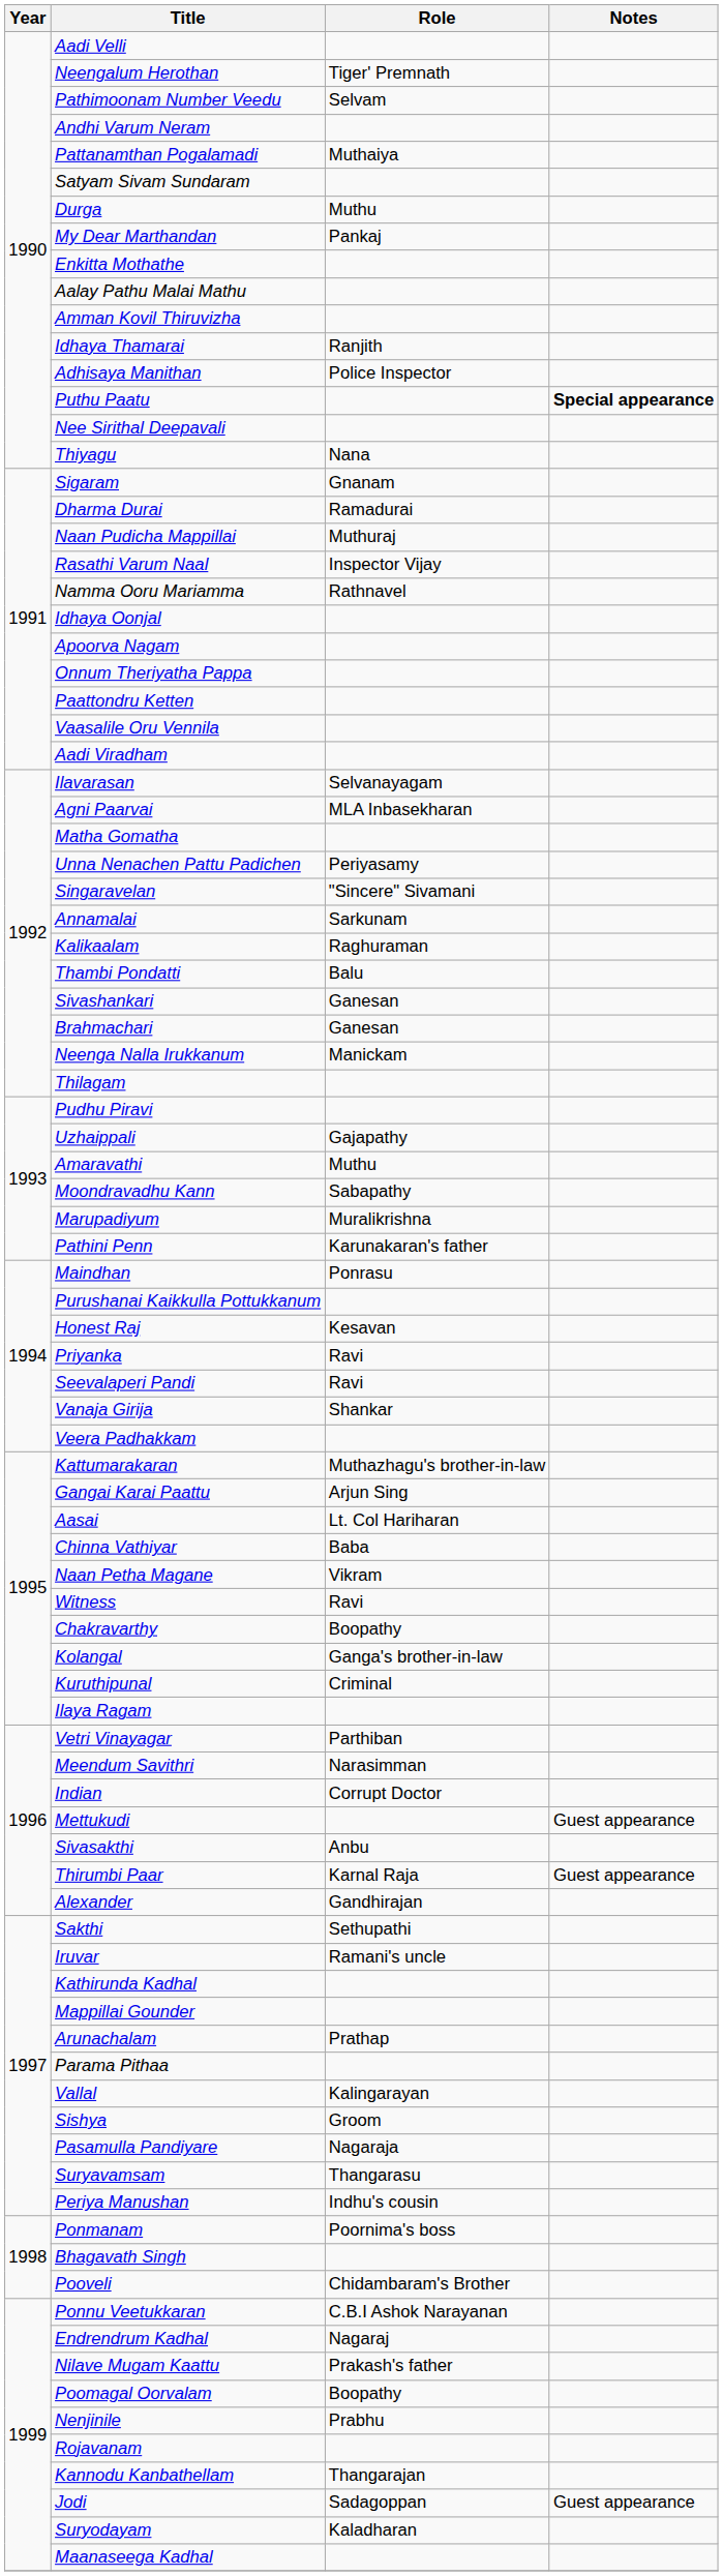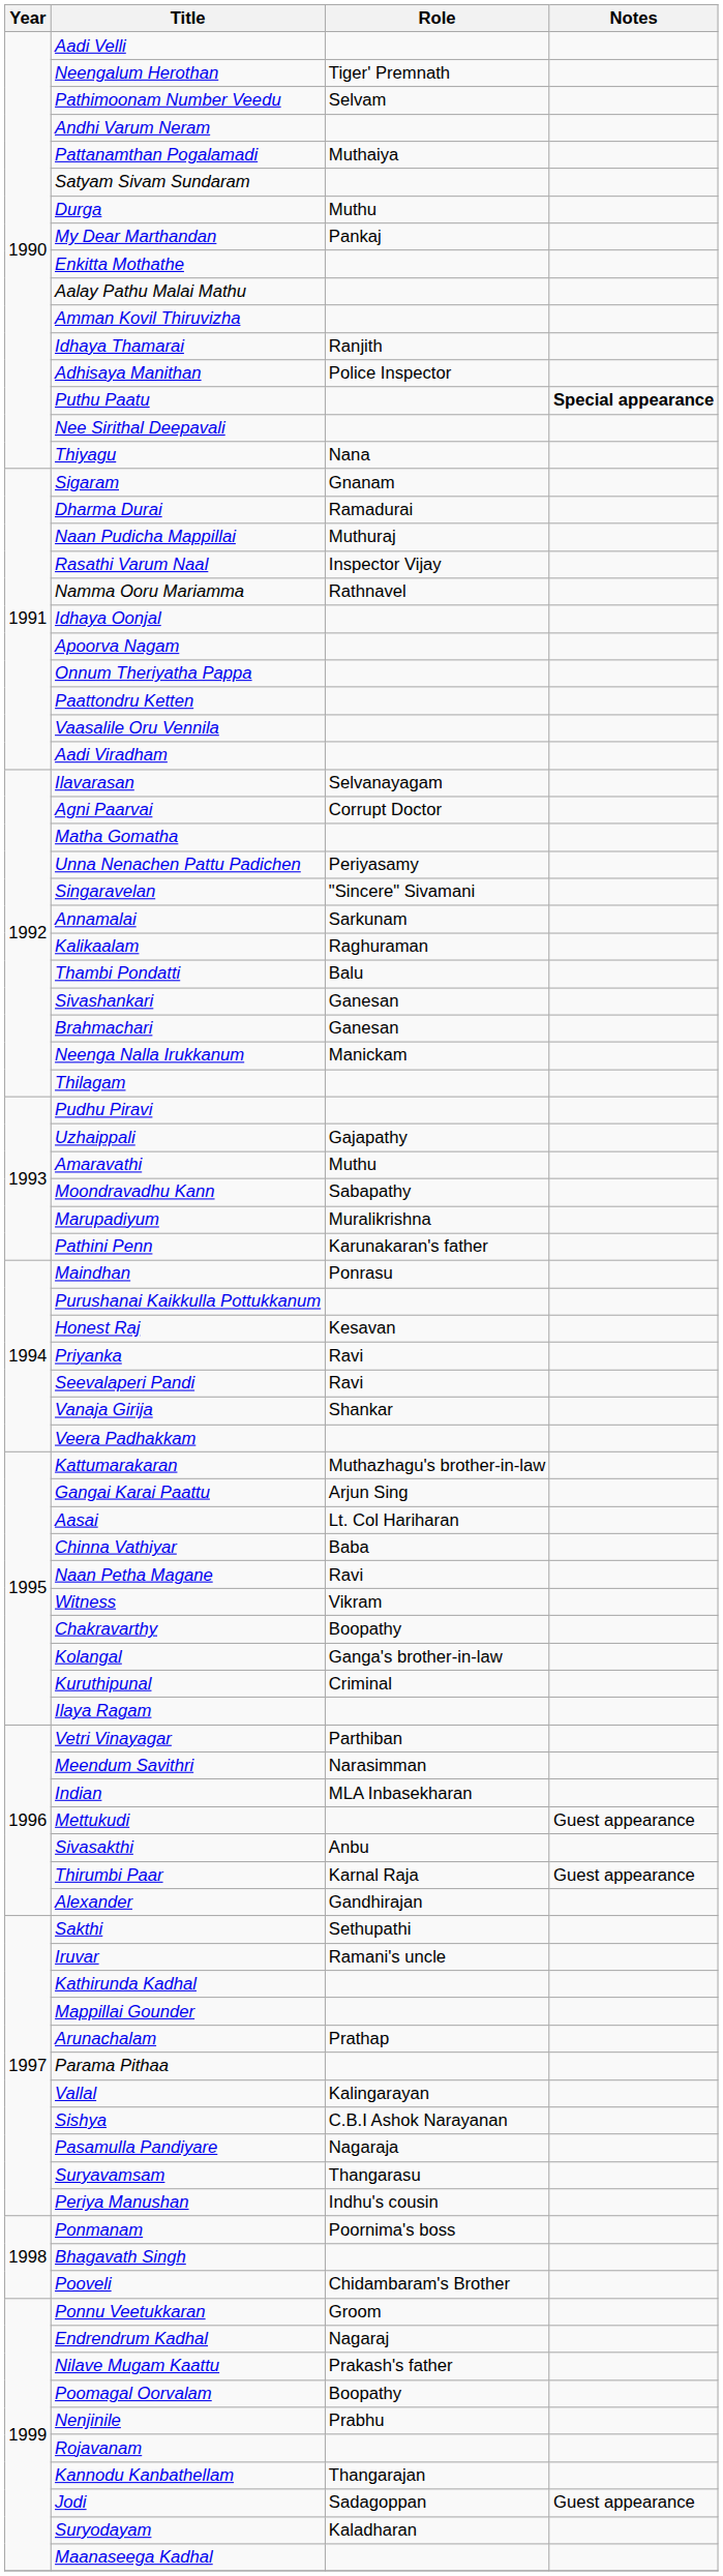Agni Paarvai | Role: MLA Inbasekharan -> Corrupt Doctor
Naan Petha Magane | Role: Vikram -> Ravi
Witness | Role: Ravi -> Vikram
Indian | Role: Corrupt Doctor -> MLA Inbasekharan
Sishya | Role: Groom -> C.B.I Ashok Narayanan
Ponnu Veetukkaran | Role: C.B.I Ashok Narayanan -> Groom
